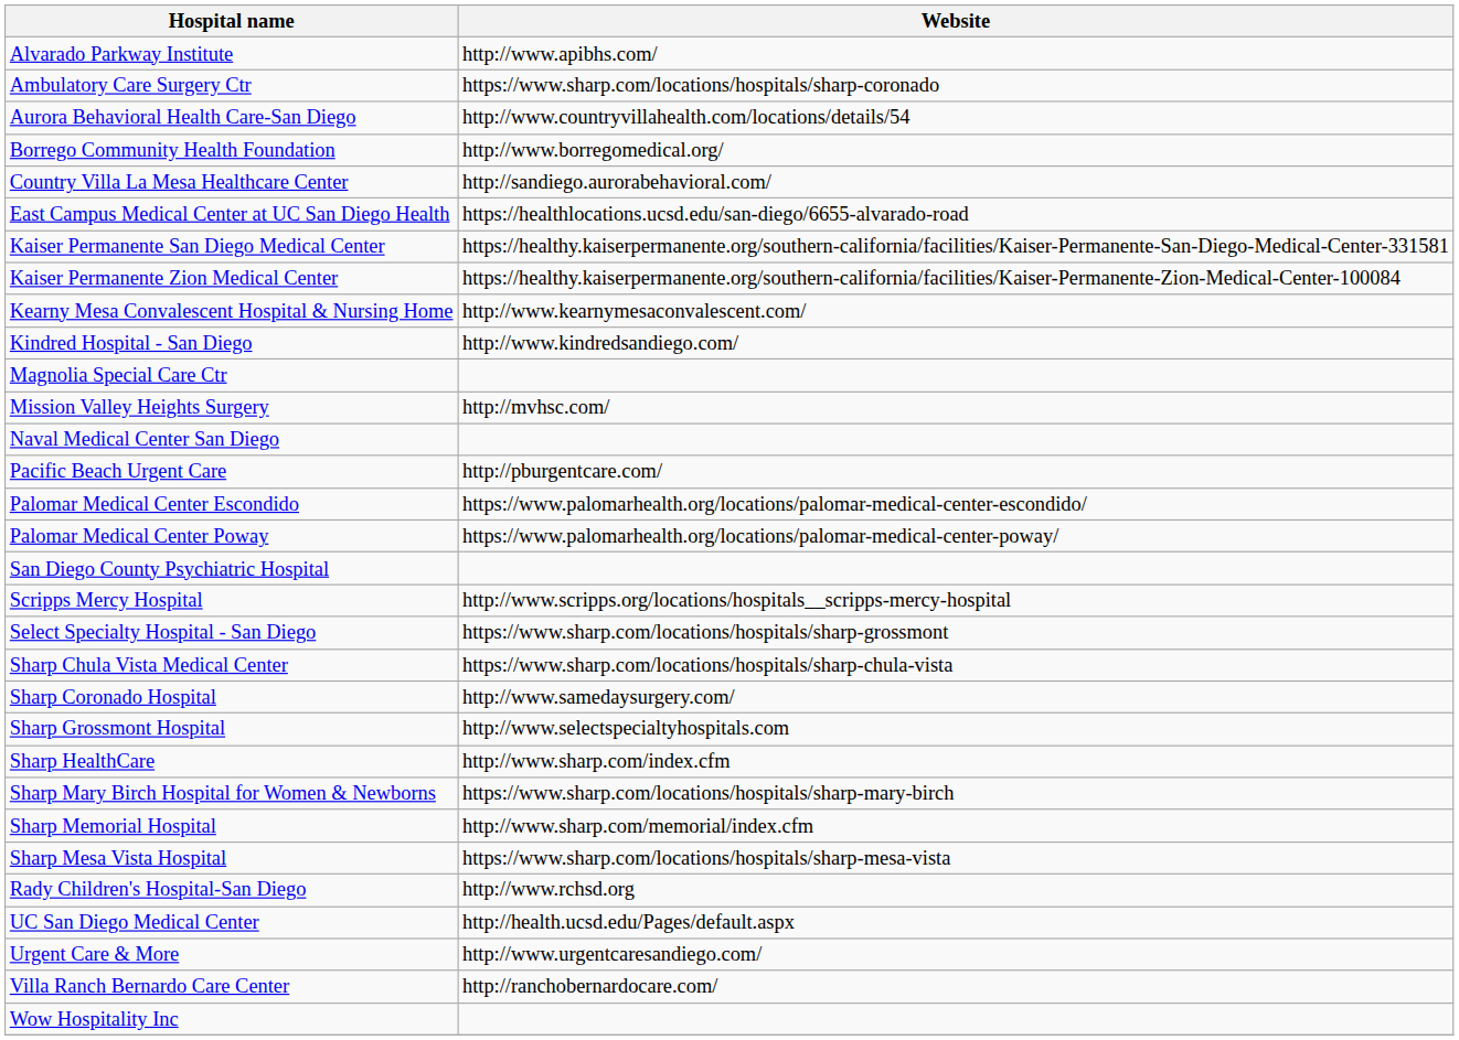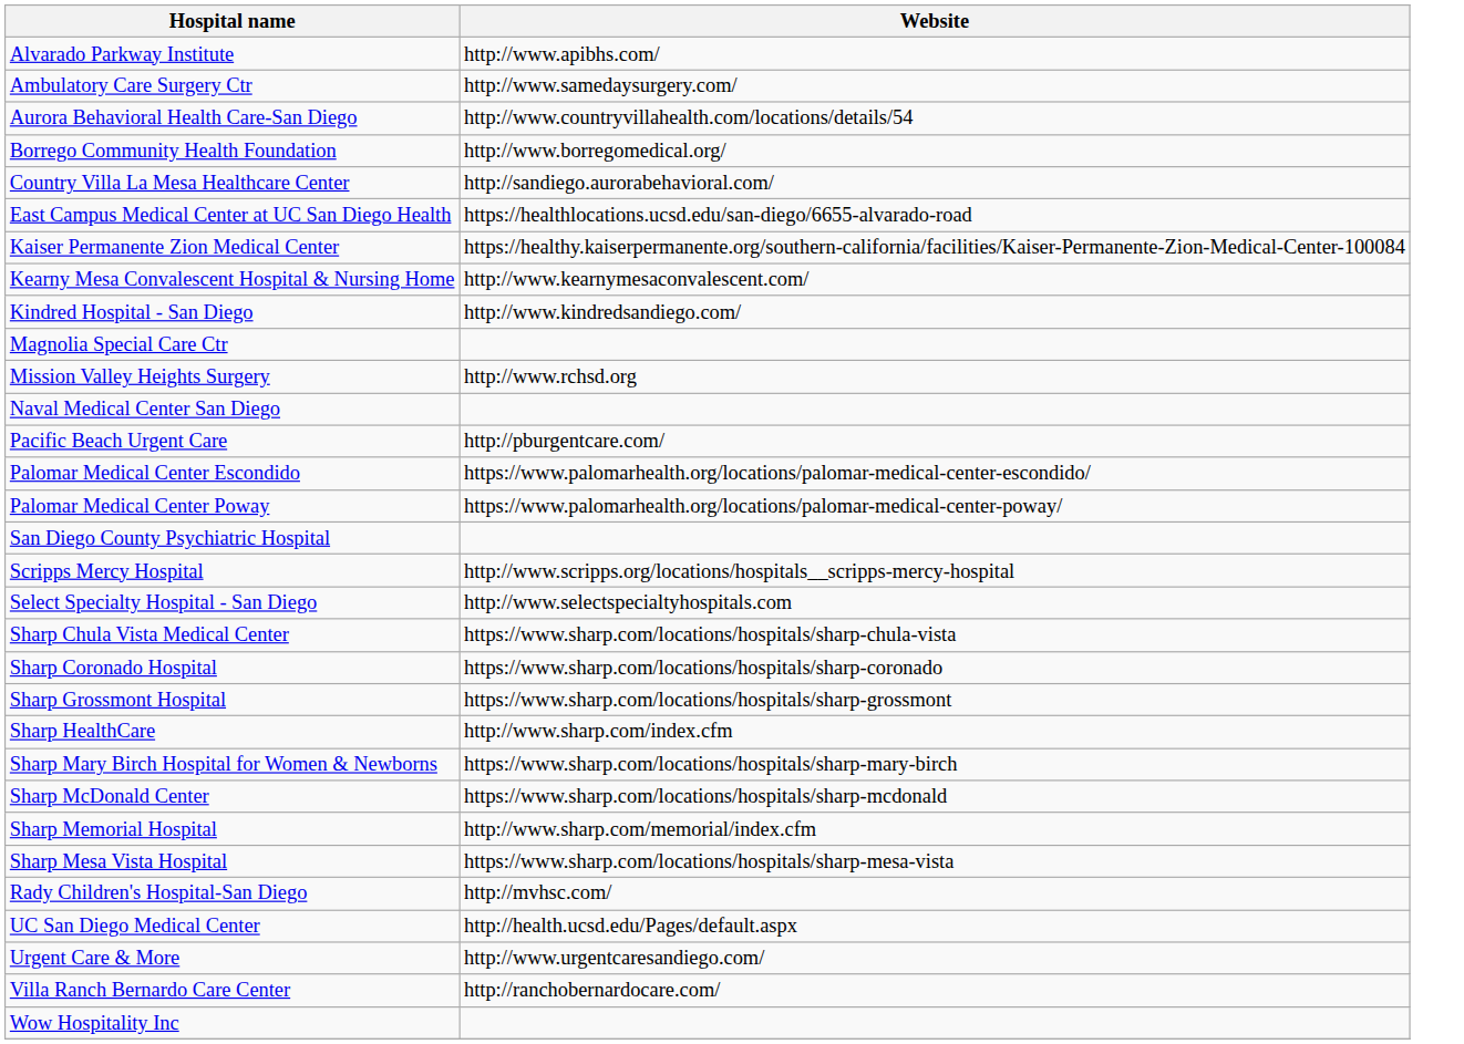Ambulatory Care Surgery Ctr | Website: https://www.sharp.com/locations/hospitals/sharp-coronado -> http://www.samedaysurgery.com/
- row: Kaiser Permanente San Diego Medical Center | https://healthy.kaiserpermanente.org/southern-california/facilities/Kaiser-Permanente-San-Diego-Medical-Center-331581
Mission Valley Heights Surgery | Website: http://mvhsc.com/ -> http://www.rchsd.org
Select Specialty Hospital - San Diego | Website: https://www.sharp.com/locations/hospitals/sharp-grossmont -> http://www.selectspecialtyhospitals.com
Sharp Coronado Hospital | Website: http://www.samedaysurgery.com/ -> https://www.sharp.com/locations/hospitals/sharp-coronado
Sharp Grossmont Hospital | Website: http://www.selectspecialtyhospitals.com -> https://www.sharp.com/locations/hospitals/sharp-grossmont
+ row: Sharp McDonald Center | https://www.sharp.com/locations/hospitals/sharp-mcdonald
Rady Children's Hospital-San Diego | Website: http://www.rchsd.org -> http://mvhsc.com/
